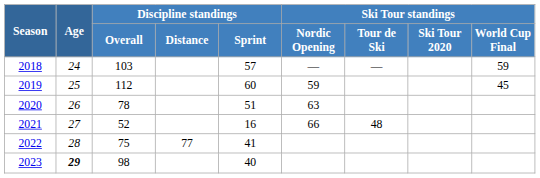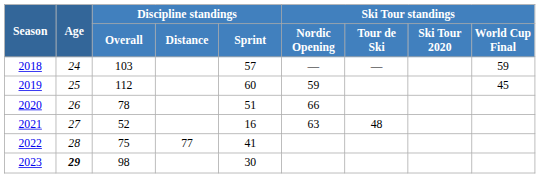2020 | Ski Tour standings / Nordic Opening: 63 -> 66
2021 | Ski Tour standings / Nordic Opening: 66 -> 63
2023 | Discipline standings / Sprint: 40 -> 30
